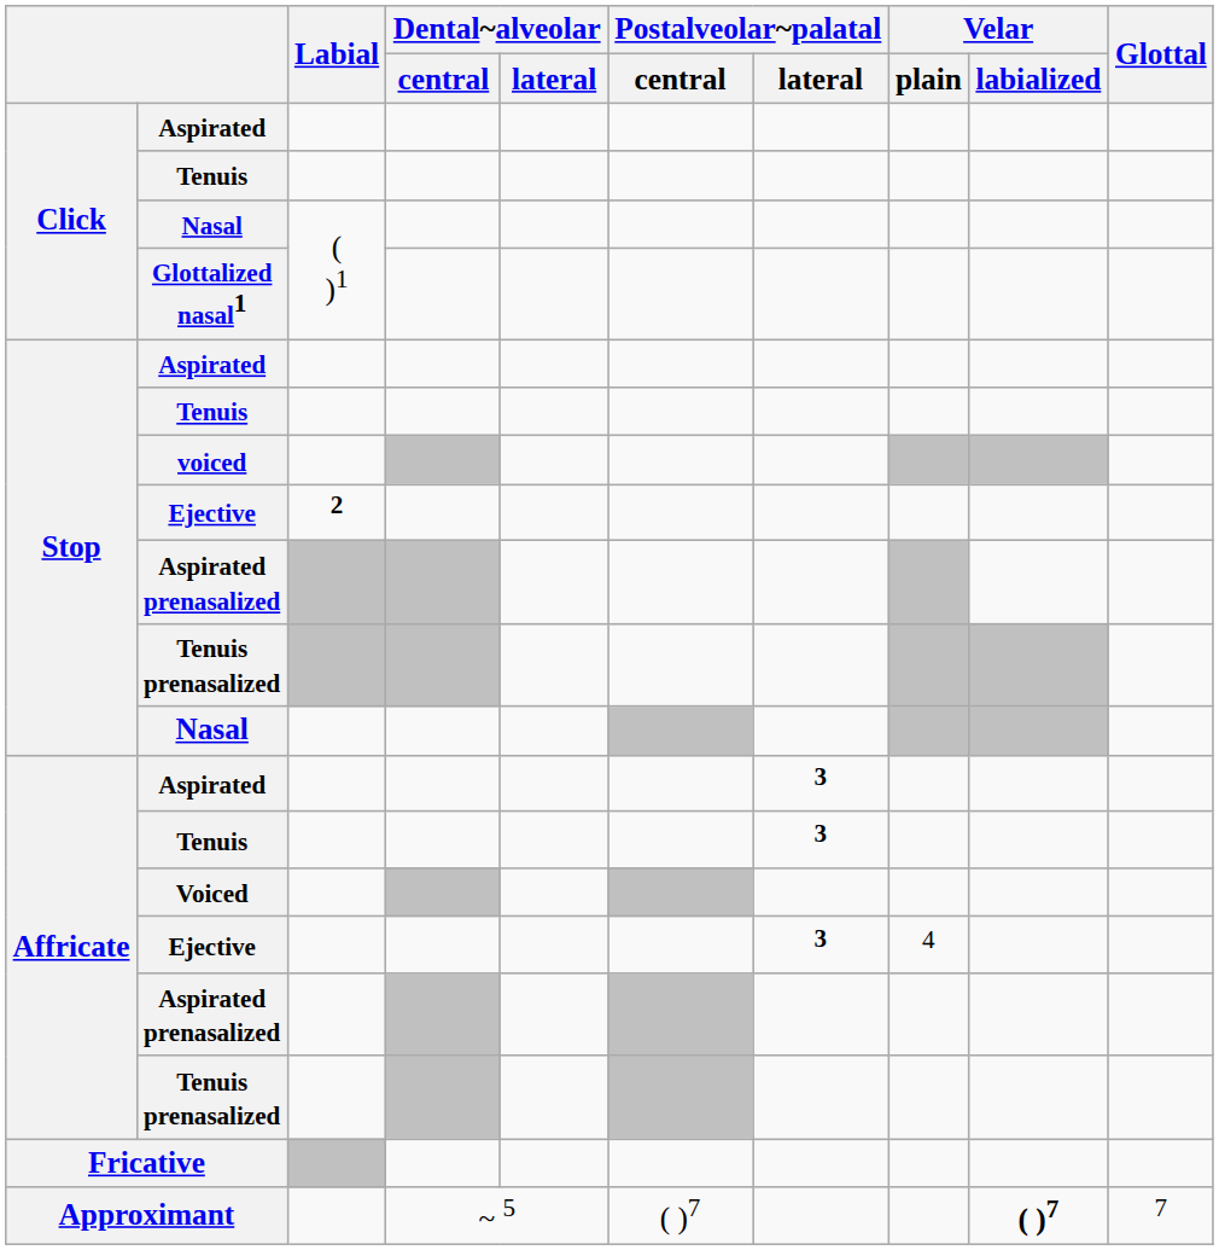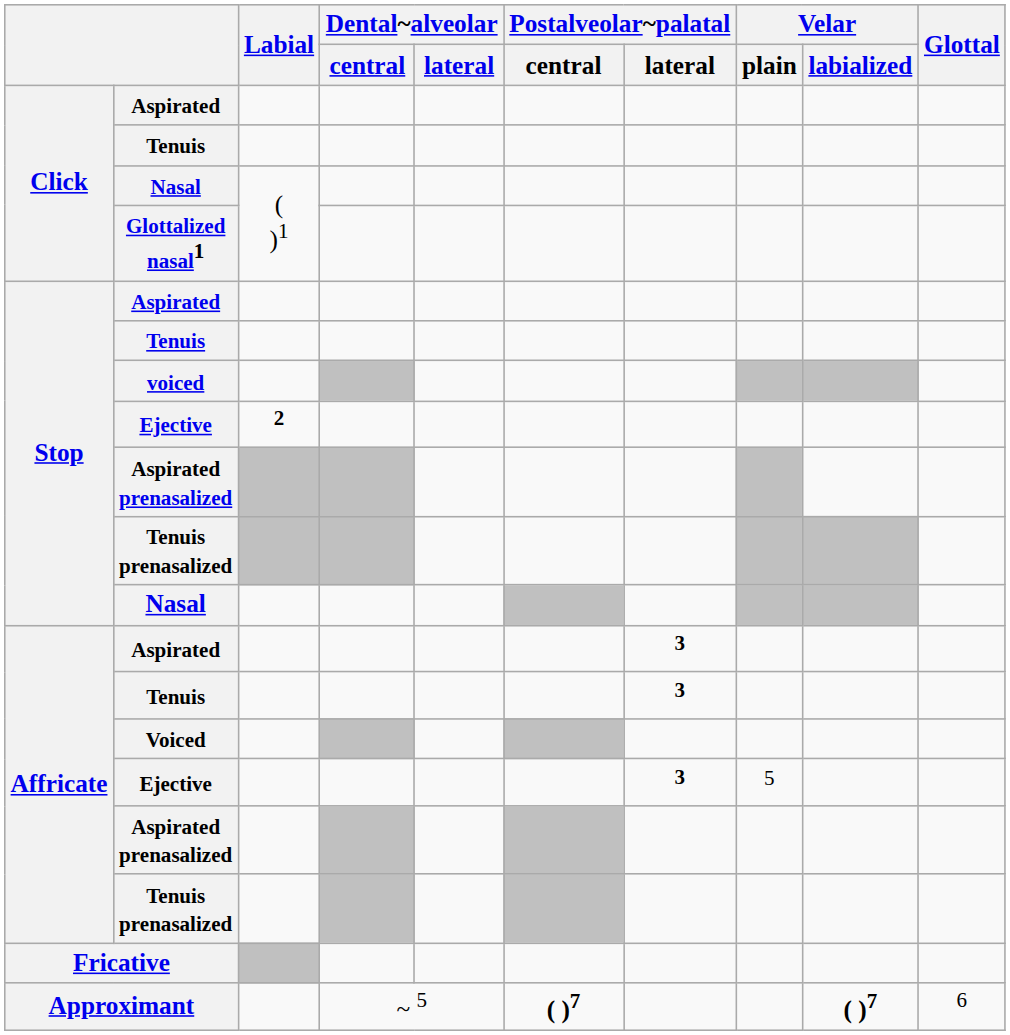Affricate / Ejective | Velar / plain: 4 -> 5
Approximant | Postalveolar~palatal / central: normal -> bold
Approximant | Glottal: 7 -> 6
